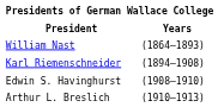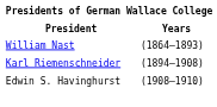- row: Arthur L. Breslich | (1910–1913)
